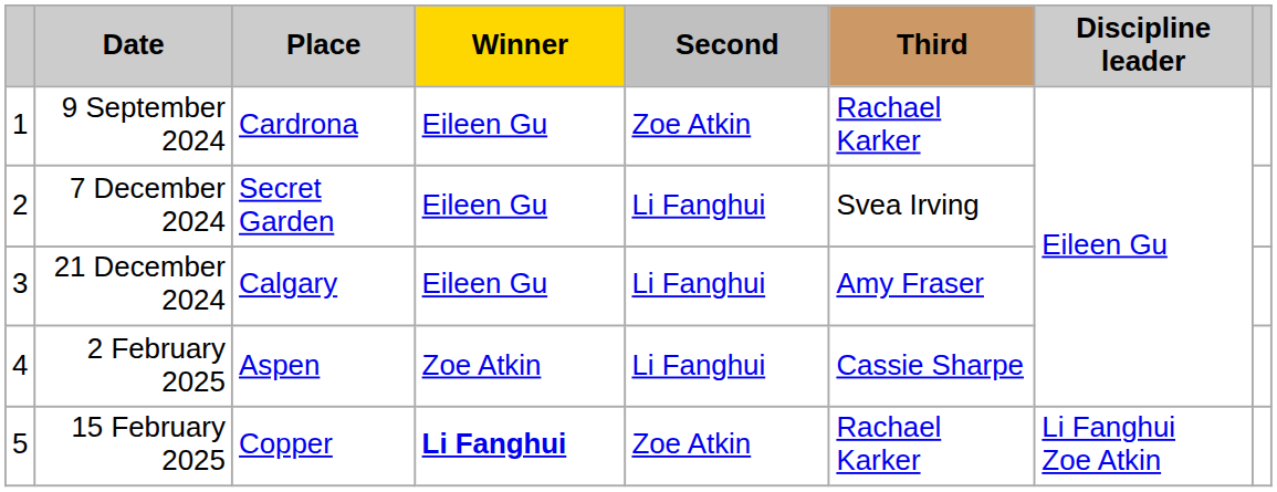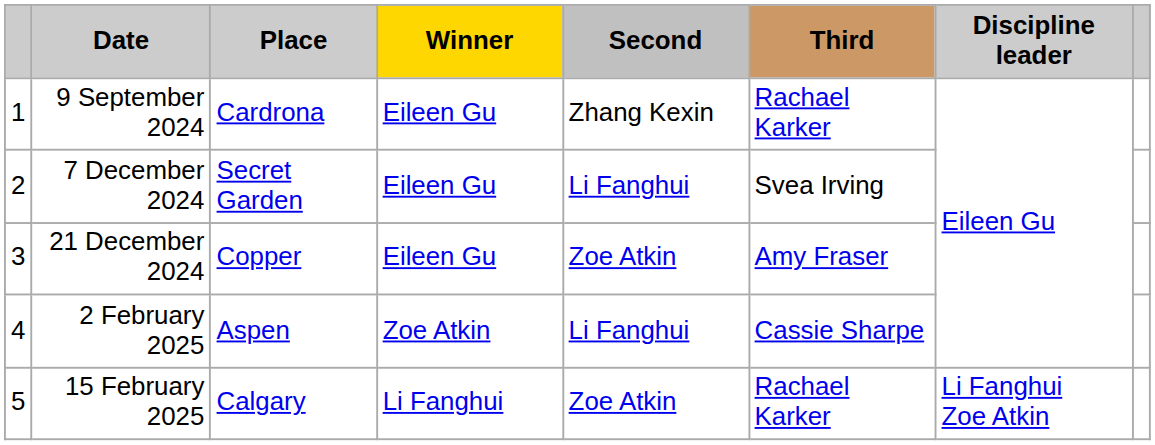9 September 2024 | Second: Zoe Atkin -> Zhang Kexin
21 December 2024 | Place: Calgary -> Copper
21 December 2024 | Second: Li Fanghui -> Zoe Atkin
15 February 2025 | Place: Copper -> Calgary
15 February 2025 | Winner: bold -> normal
